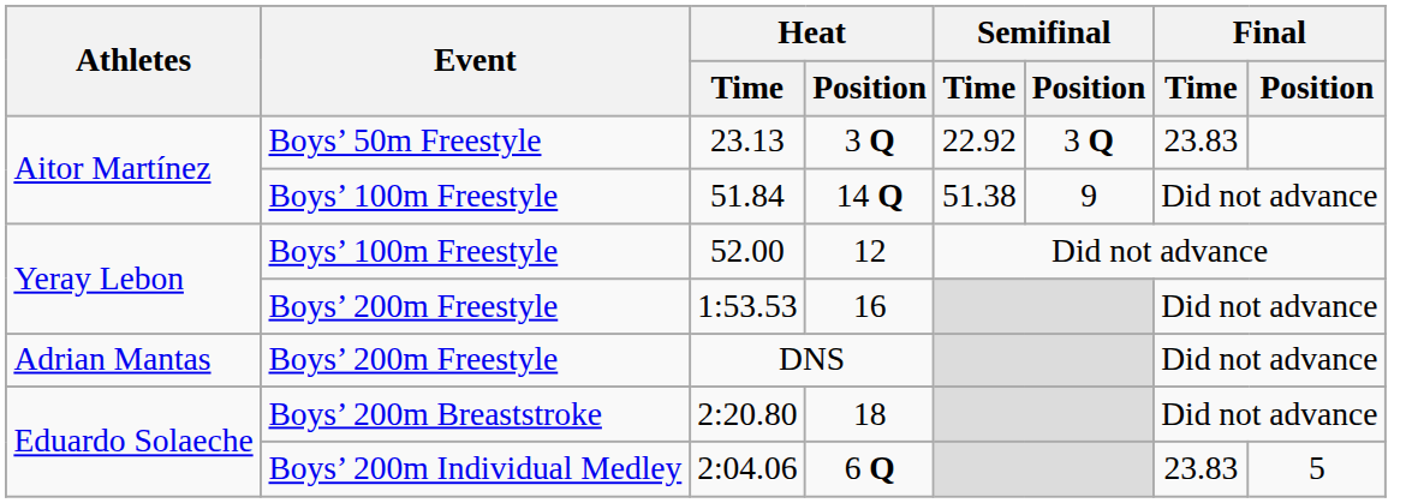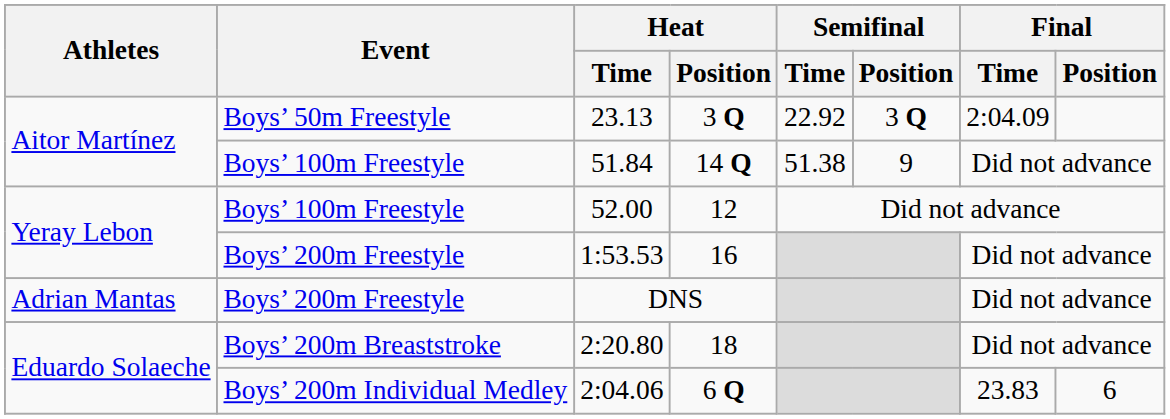23.13 | Final / Time: 23.83 -> 2:04.09
2:04.06 | Final / Position: 5 -> 6
